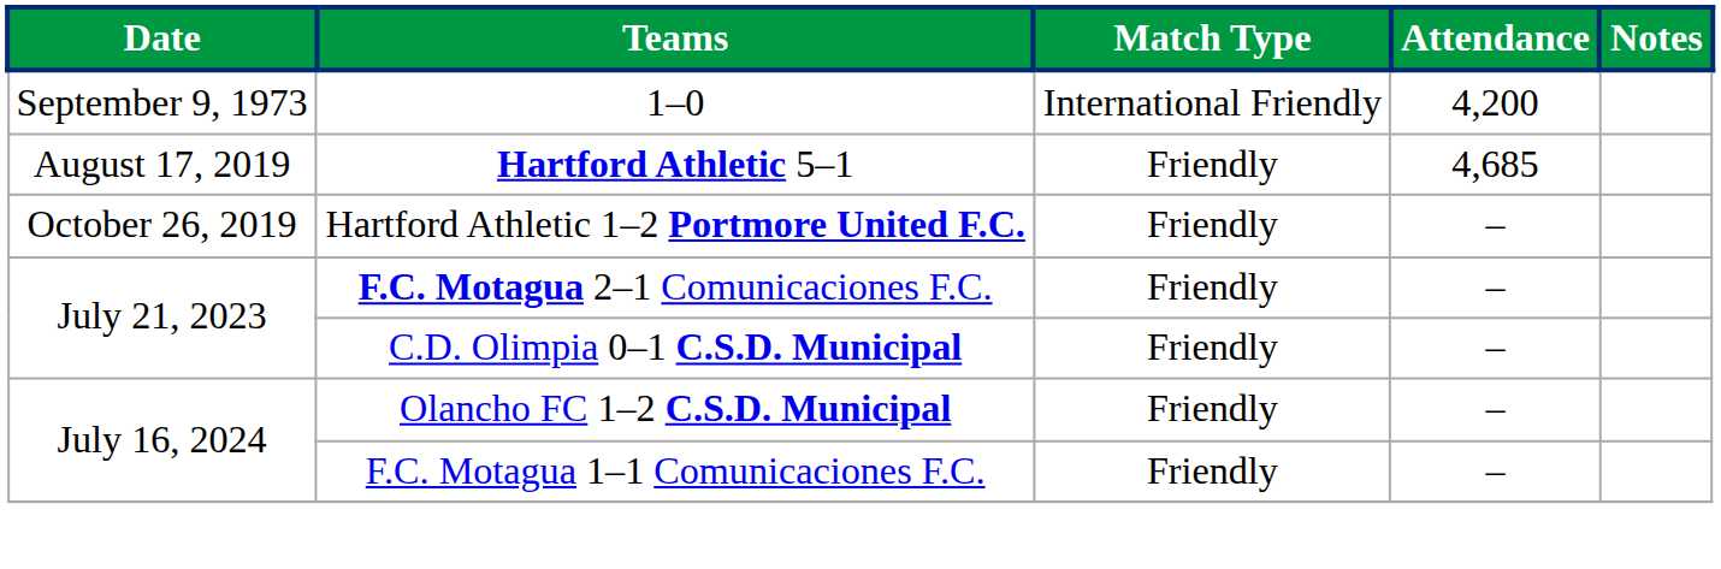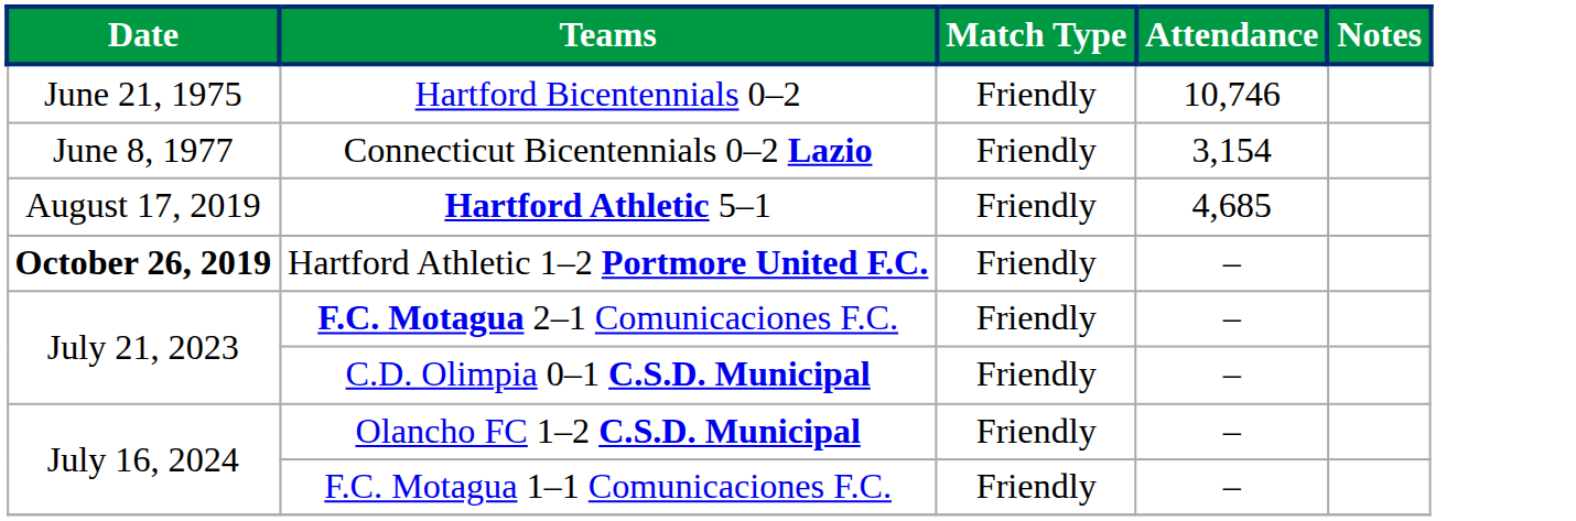- row: September 9, 1973 | 1–0 | International Friendly | 4,200
+ row: June 21, 1975 | Hartford Bicentennials 0–2 | Friendly | 10,746
+ row: June 8, 1977 | Connecticut Bicentennials 0–2 Lazio | Friendly | 3,154
Hartford Athletic 1–2 Portmore United F.C. | Date: normal -> bold
